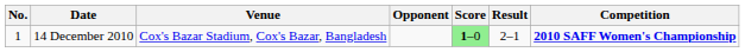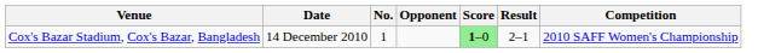columns swapped: No. <-> Venue
14 December 2010 | Competition: bold -> normal
